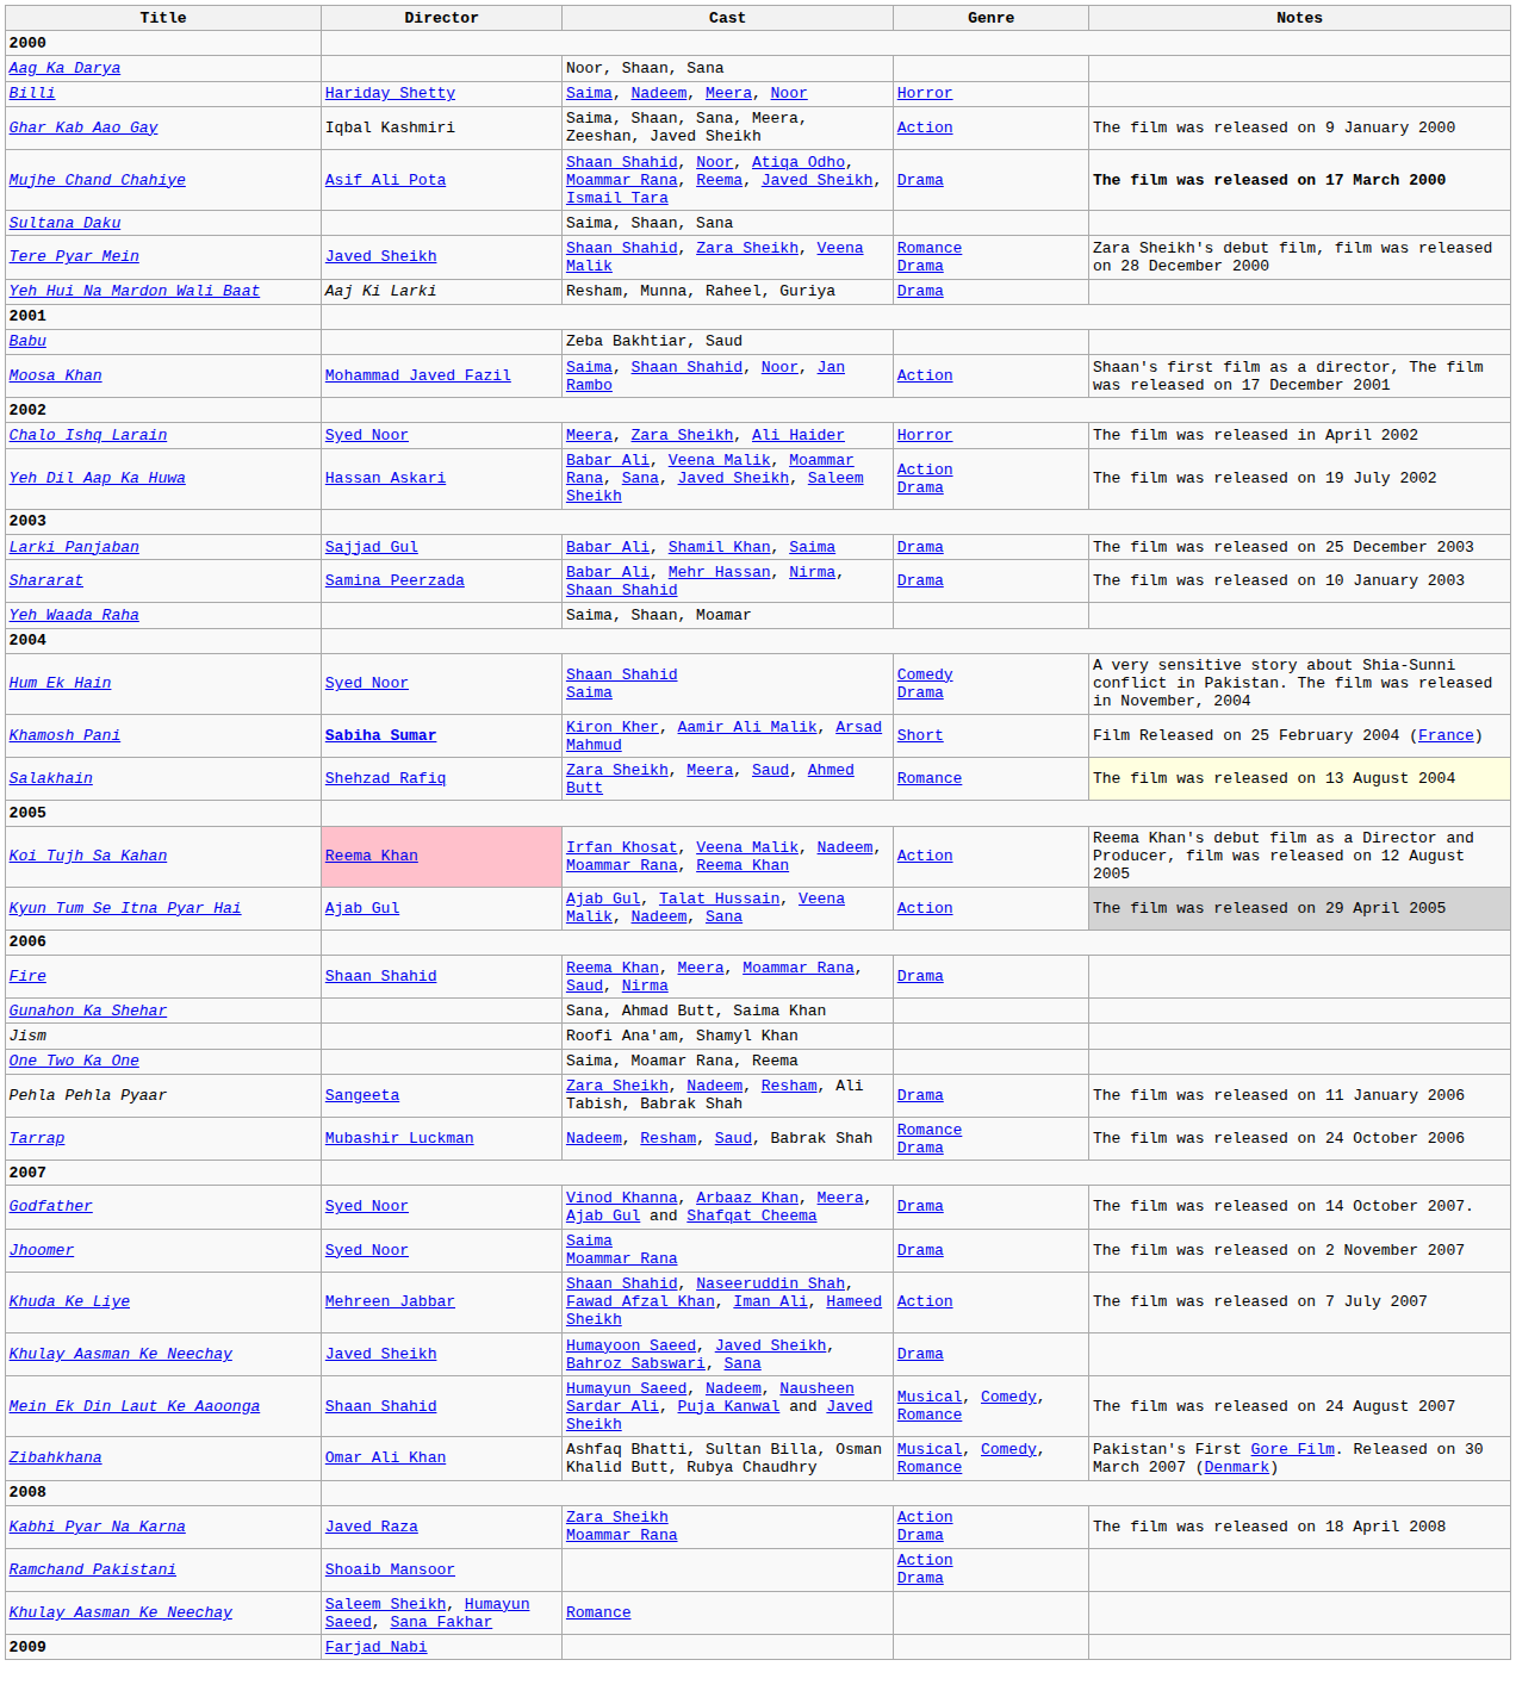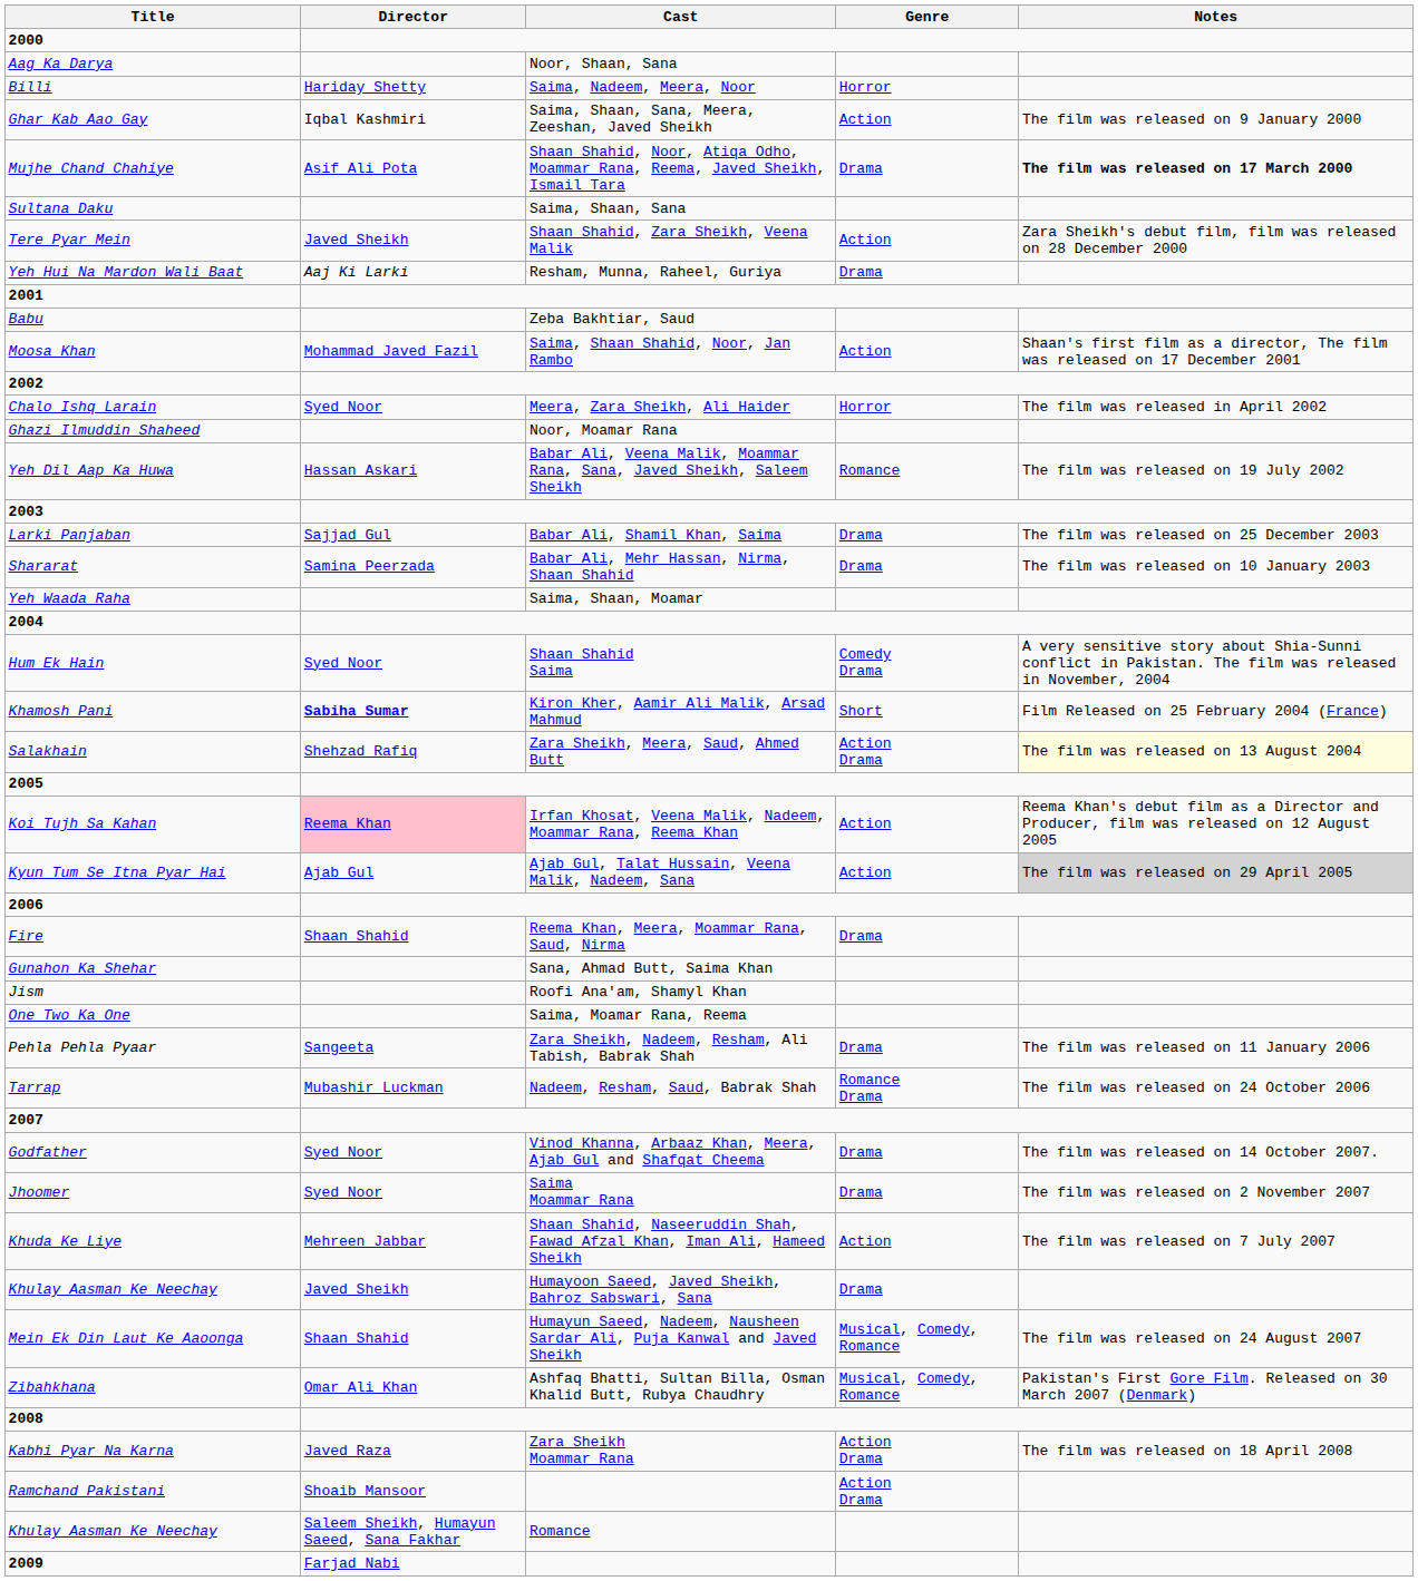Tere Pyar Mein | Genre: Romance Drama -> Action
+ row: Ghazi Ilmuddin Shaheed | Noor, Moamar Rana
Yeh Dil Aap Ka Huwa | Genre: Action Drama -> Romance
Salakhain | Genre: Romance -> Action Drama
